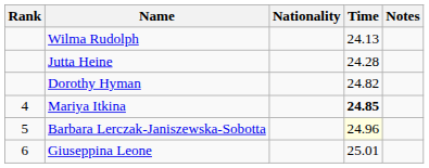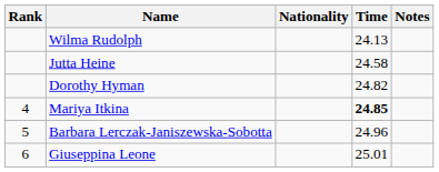Jutta Heine | Time: 24.28 -> 24.58
Barbara Lerczak-Janiszewska-Sobotta | Time: lightyellow background -> no background
